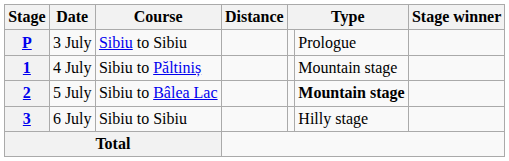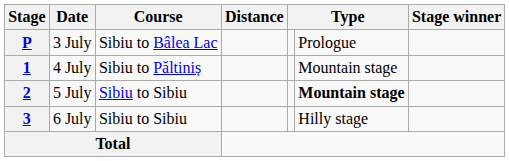P | Course: Sibiu to Sibiu -> Sibiu to Bâlea Lac
2 | Course: Sibiu to Bâlea Lac -> Sibiu to Sibiu
